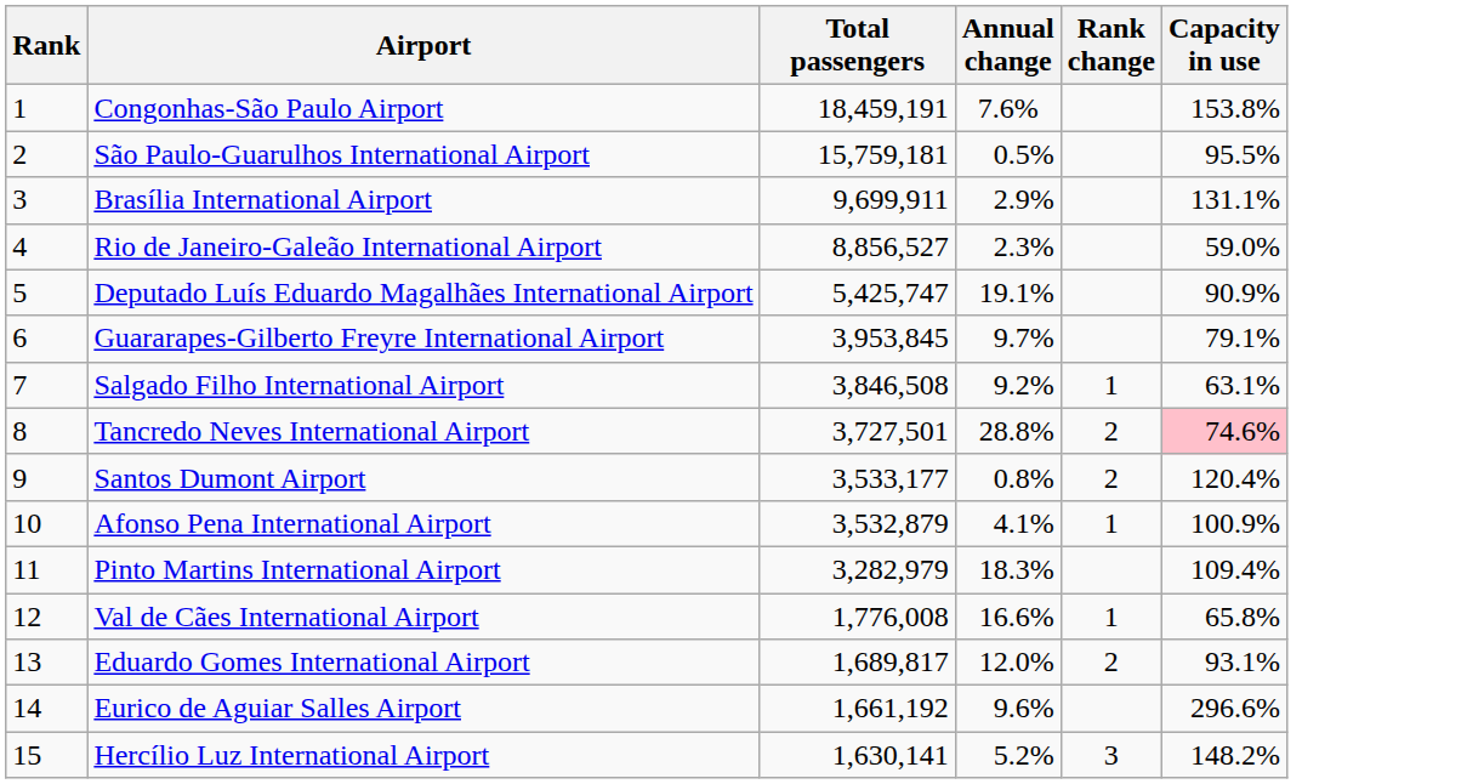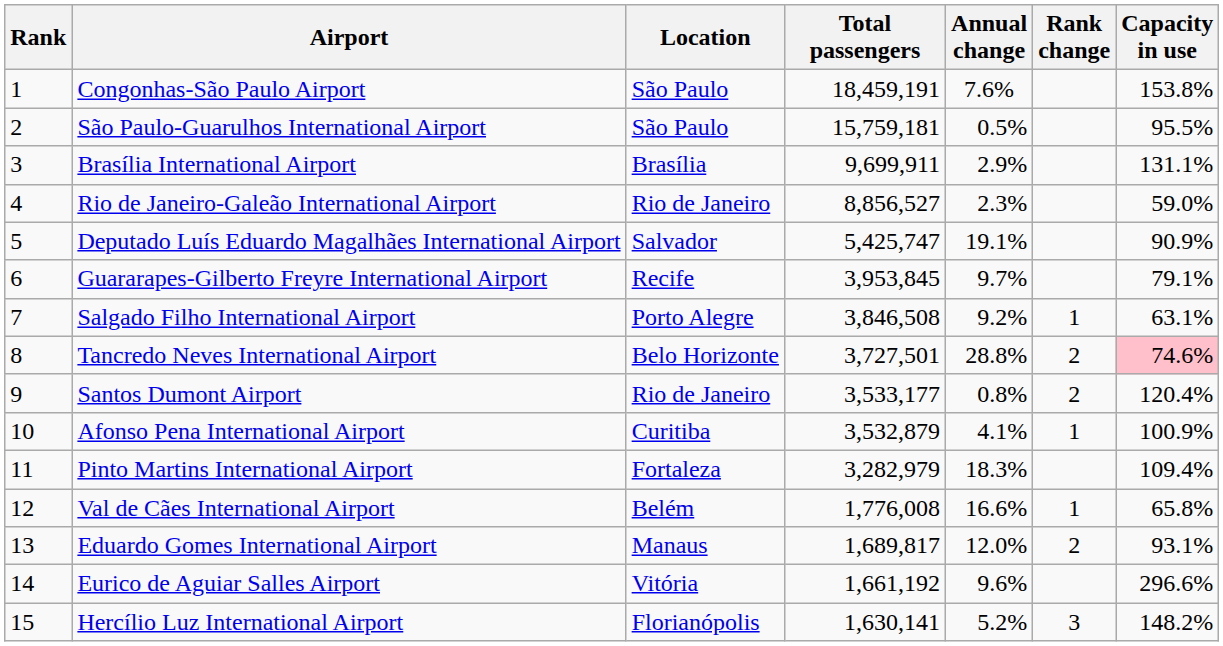+ column: Location | São Paulo | São Paulo | Brasília | Rio de Janeiro | Salvador | Recife | Porto Alegre | Belo Horizonte | Rio de Janeiro | Curitiba | Fortaleza | Belém | Manaus | Vitória | Florianópolis
